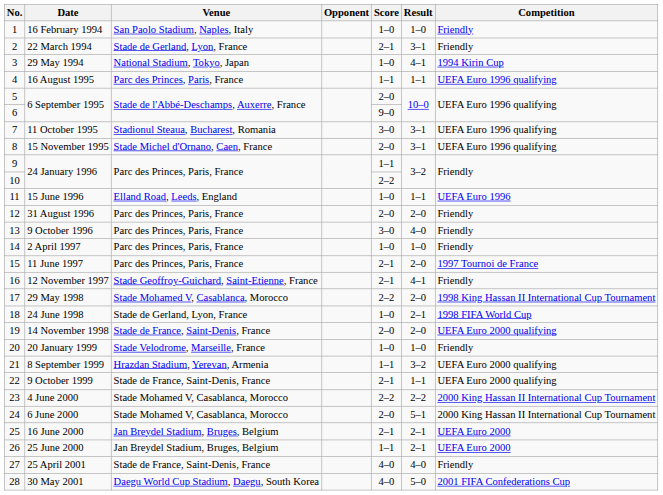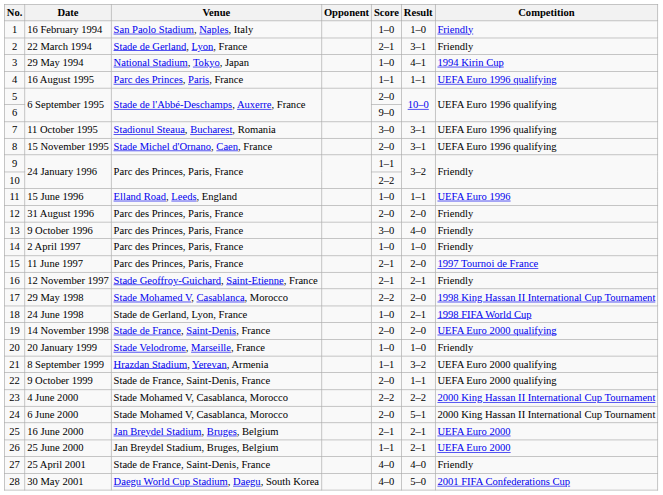12 November 1997 | Result: 4–1 -> 2–1
9 October 1999 | Score: 2–1 -> 2–0
